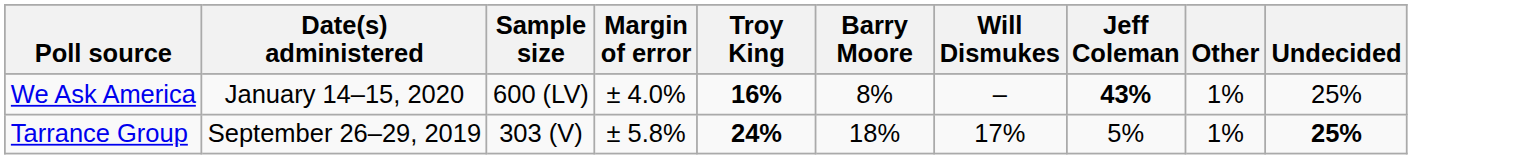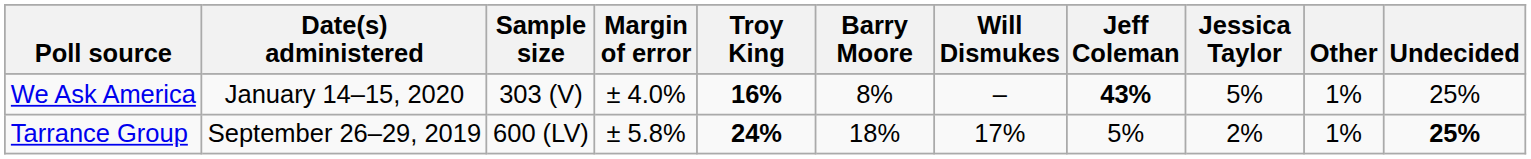+ column: Jessica Taylor | 5% | 2%
We Ask America | Sample size: 600 (LV) -> 303 (V)
Tarrance Group | Sample size: 303 (V) -> 600 (LV)
